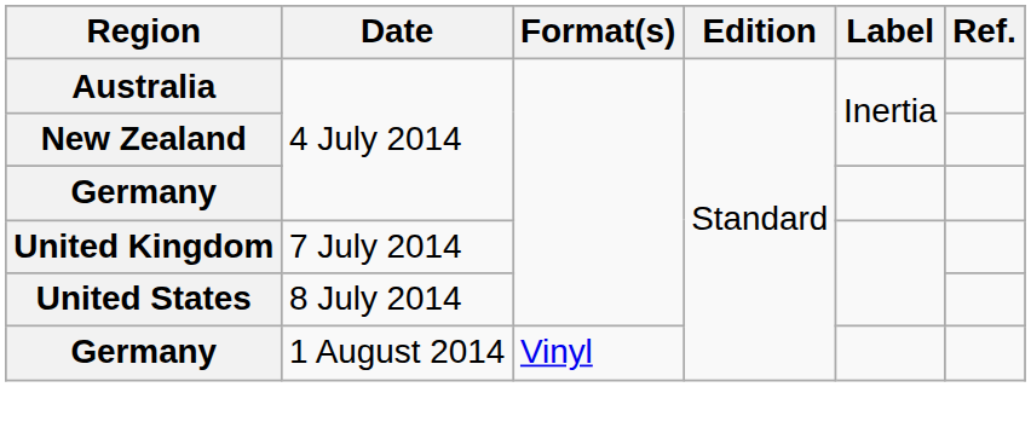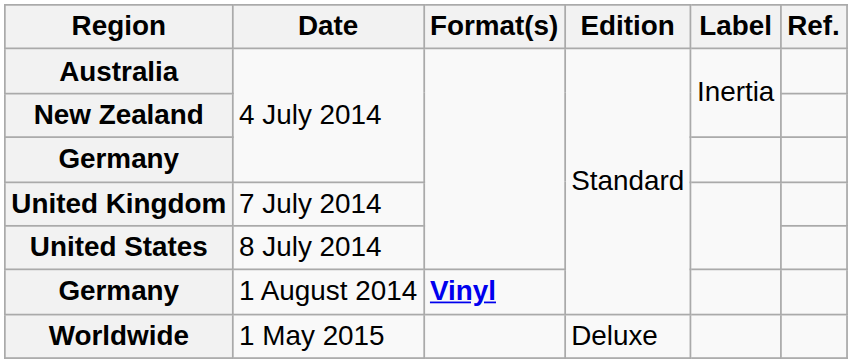Germany / 1 August 2014 | Format(s): normal -> bold
+ row: Worldwide | 1 May 2015 | Deluxe
